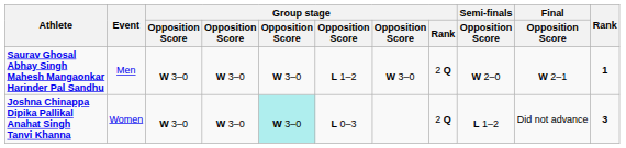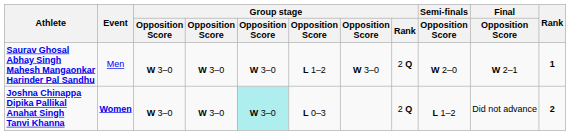Joshna Chinappa Dipika Pallikal Anahat Singh Tanvi Khanna | Event: normal -> bold
Joshna Chinappa Dipika Pallikal Anahat Singh Tanvi Khanna | Rank: 3 -> 2
